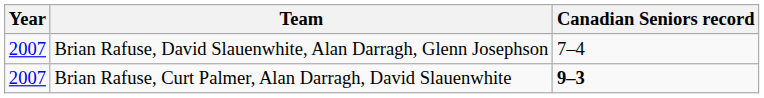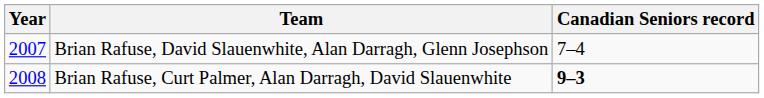Brian Rafuse, Curt Palmer, Alan Darragh, David Slauenwhite | Year: 2007 -> 2008
